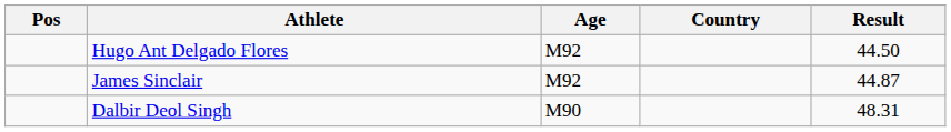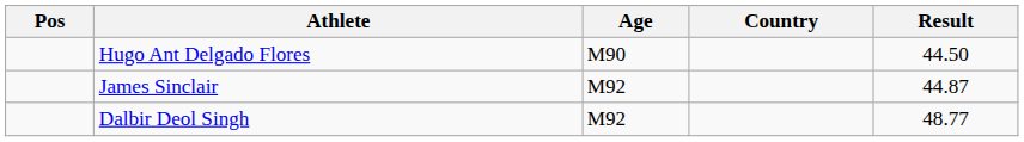Hugo Ant Delgado Flores | Age: M92 -> M90
Dalbir Deol Singh | Age: M90 -> M92
Dalbir Deol Singh | Result: 48.31 -> 48.77
